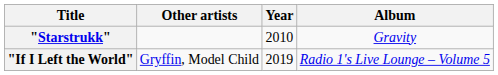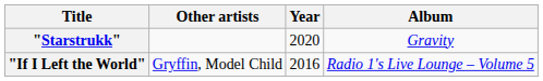"Starstrukk" | Year: 2010 -> 2020
"If I Left the World" | Year: 2019 -> 2016
